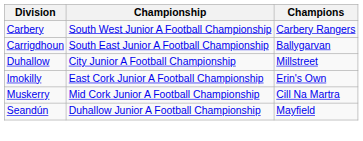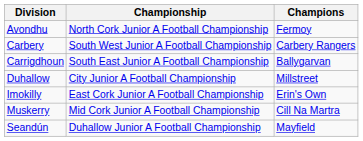+ row: Avondhu | North Cork Junior A Football Championship | Fermoy
